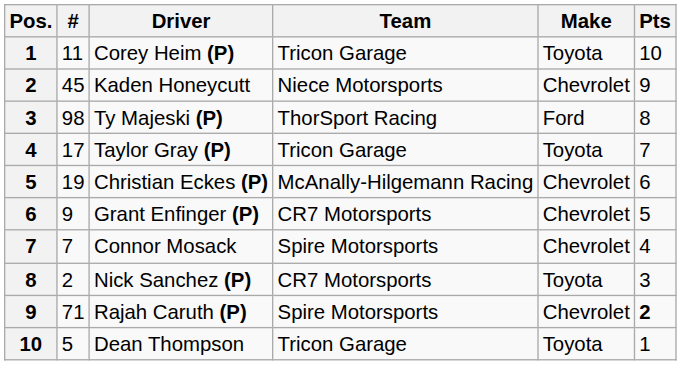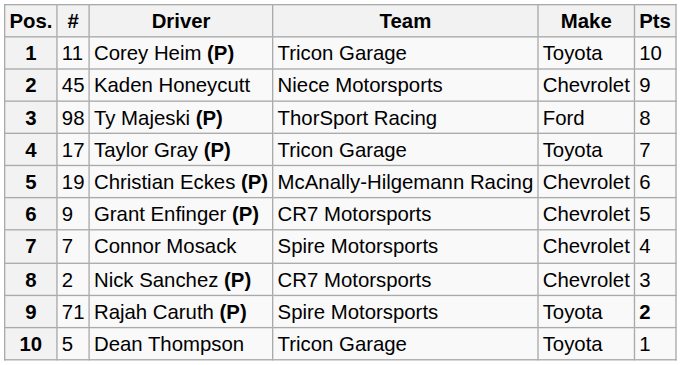Nick Sanchez (P) | Make: Toyota -> Chevrolet
Rajah Caruth (P) | Make: Chevrolet -> Toyota
